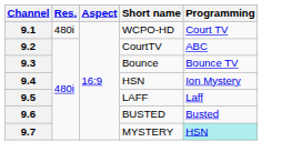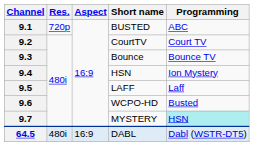9.1 | Res.: 480i -> 720p
9.1 | Short name: WCPO-HD -> BUSTED
9.1 | Programming: Court TV -> ABC
9.2 | Programming: ABC -> Court TV
9.6 | Short name: BUSTED -> WCPO-HD
+ row: 64.5 | 480i | 16:9 | DABL | Dabl (WSTR-DT5)
